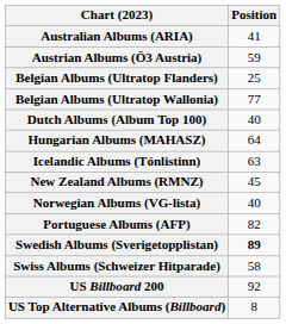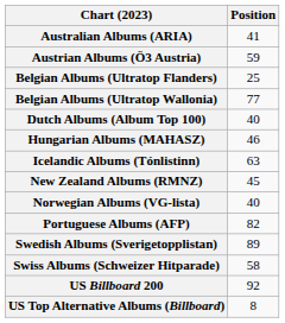Hungarian Albums (MAHASZ) | Position: 64 -> 46
Swedish Albums (Sverigetopplistan) | Position: bold -> normal
